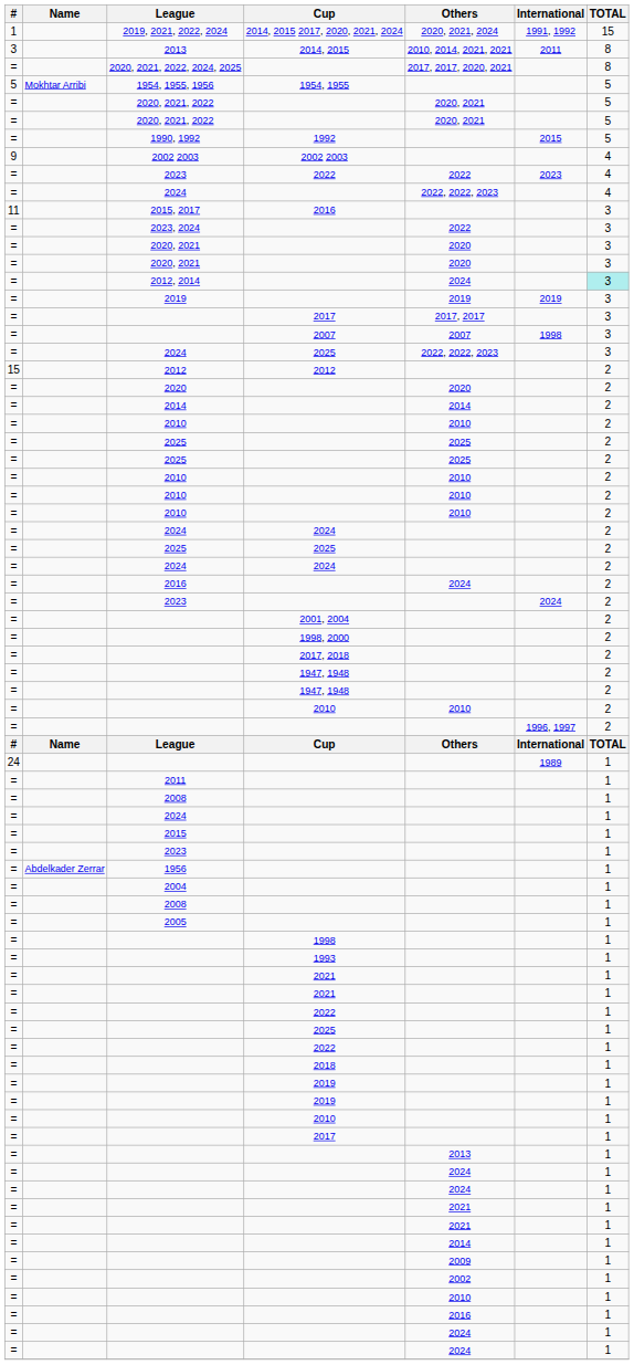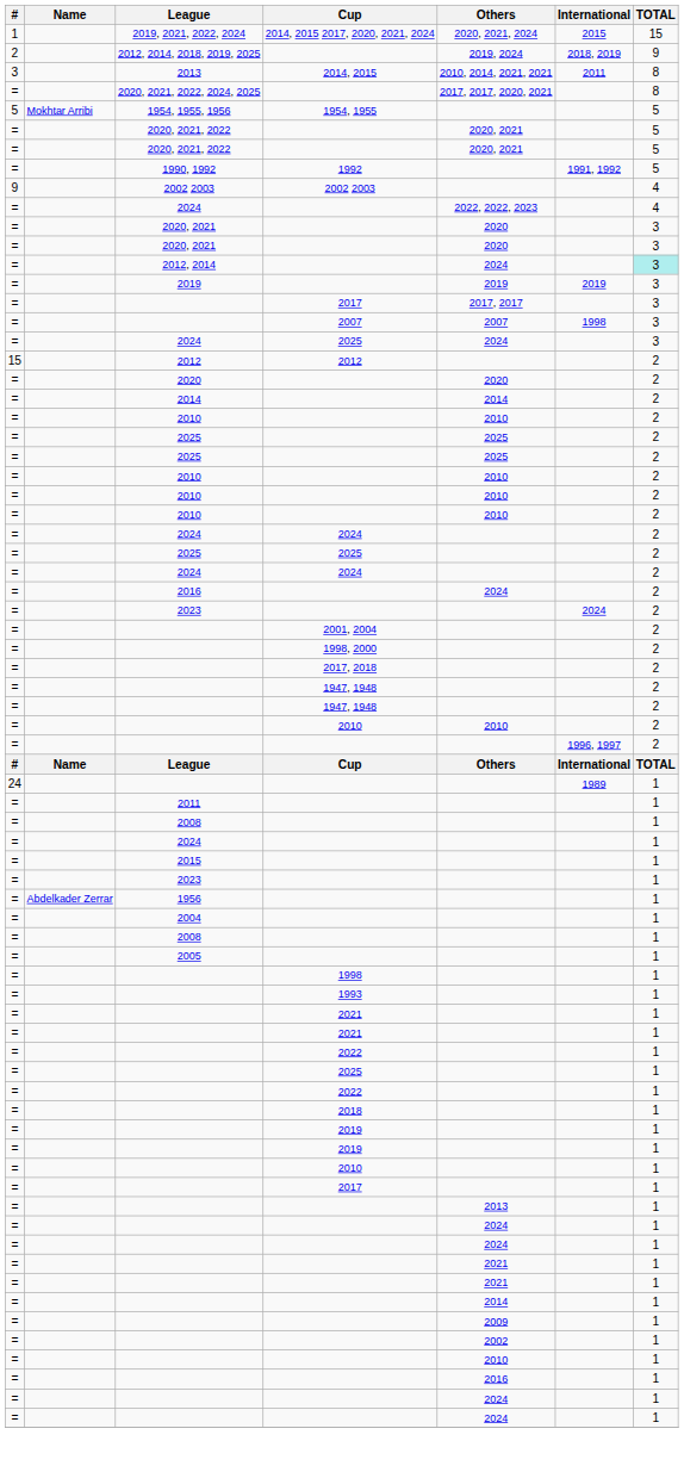2019, 2021, 2022, 2024 | International: 1991, 1992 -> 2015
+ row: 2 | 2012, 2014, 2018, 2019, 2025 | 2019, 2024 | 2018, 2019 | 9
1990, 1992 | International: 2015 -> 1991, 1992
- row: = | 2023 | 2022 | 2022 | 2023 | 4
- row: 11 | 2015, 2017 | 2016 | 3
- row: = | 2023, 2024 | 2022 | 3
2024 / 2025 | Others: 2022, 2022, 2023 -> 2024
